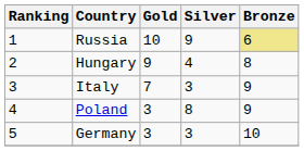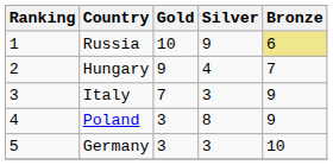Hungary | Bronze: 8 -> 7
